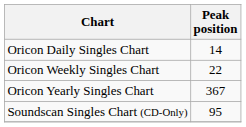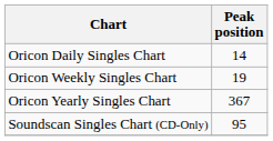Oricon Weekly Singles Chart | Peak position: 22 -> 19
